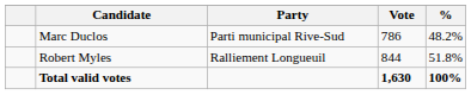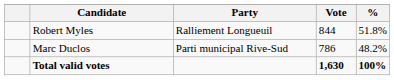rows swapped: Robert Myles <-> Marc Duclos
